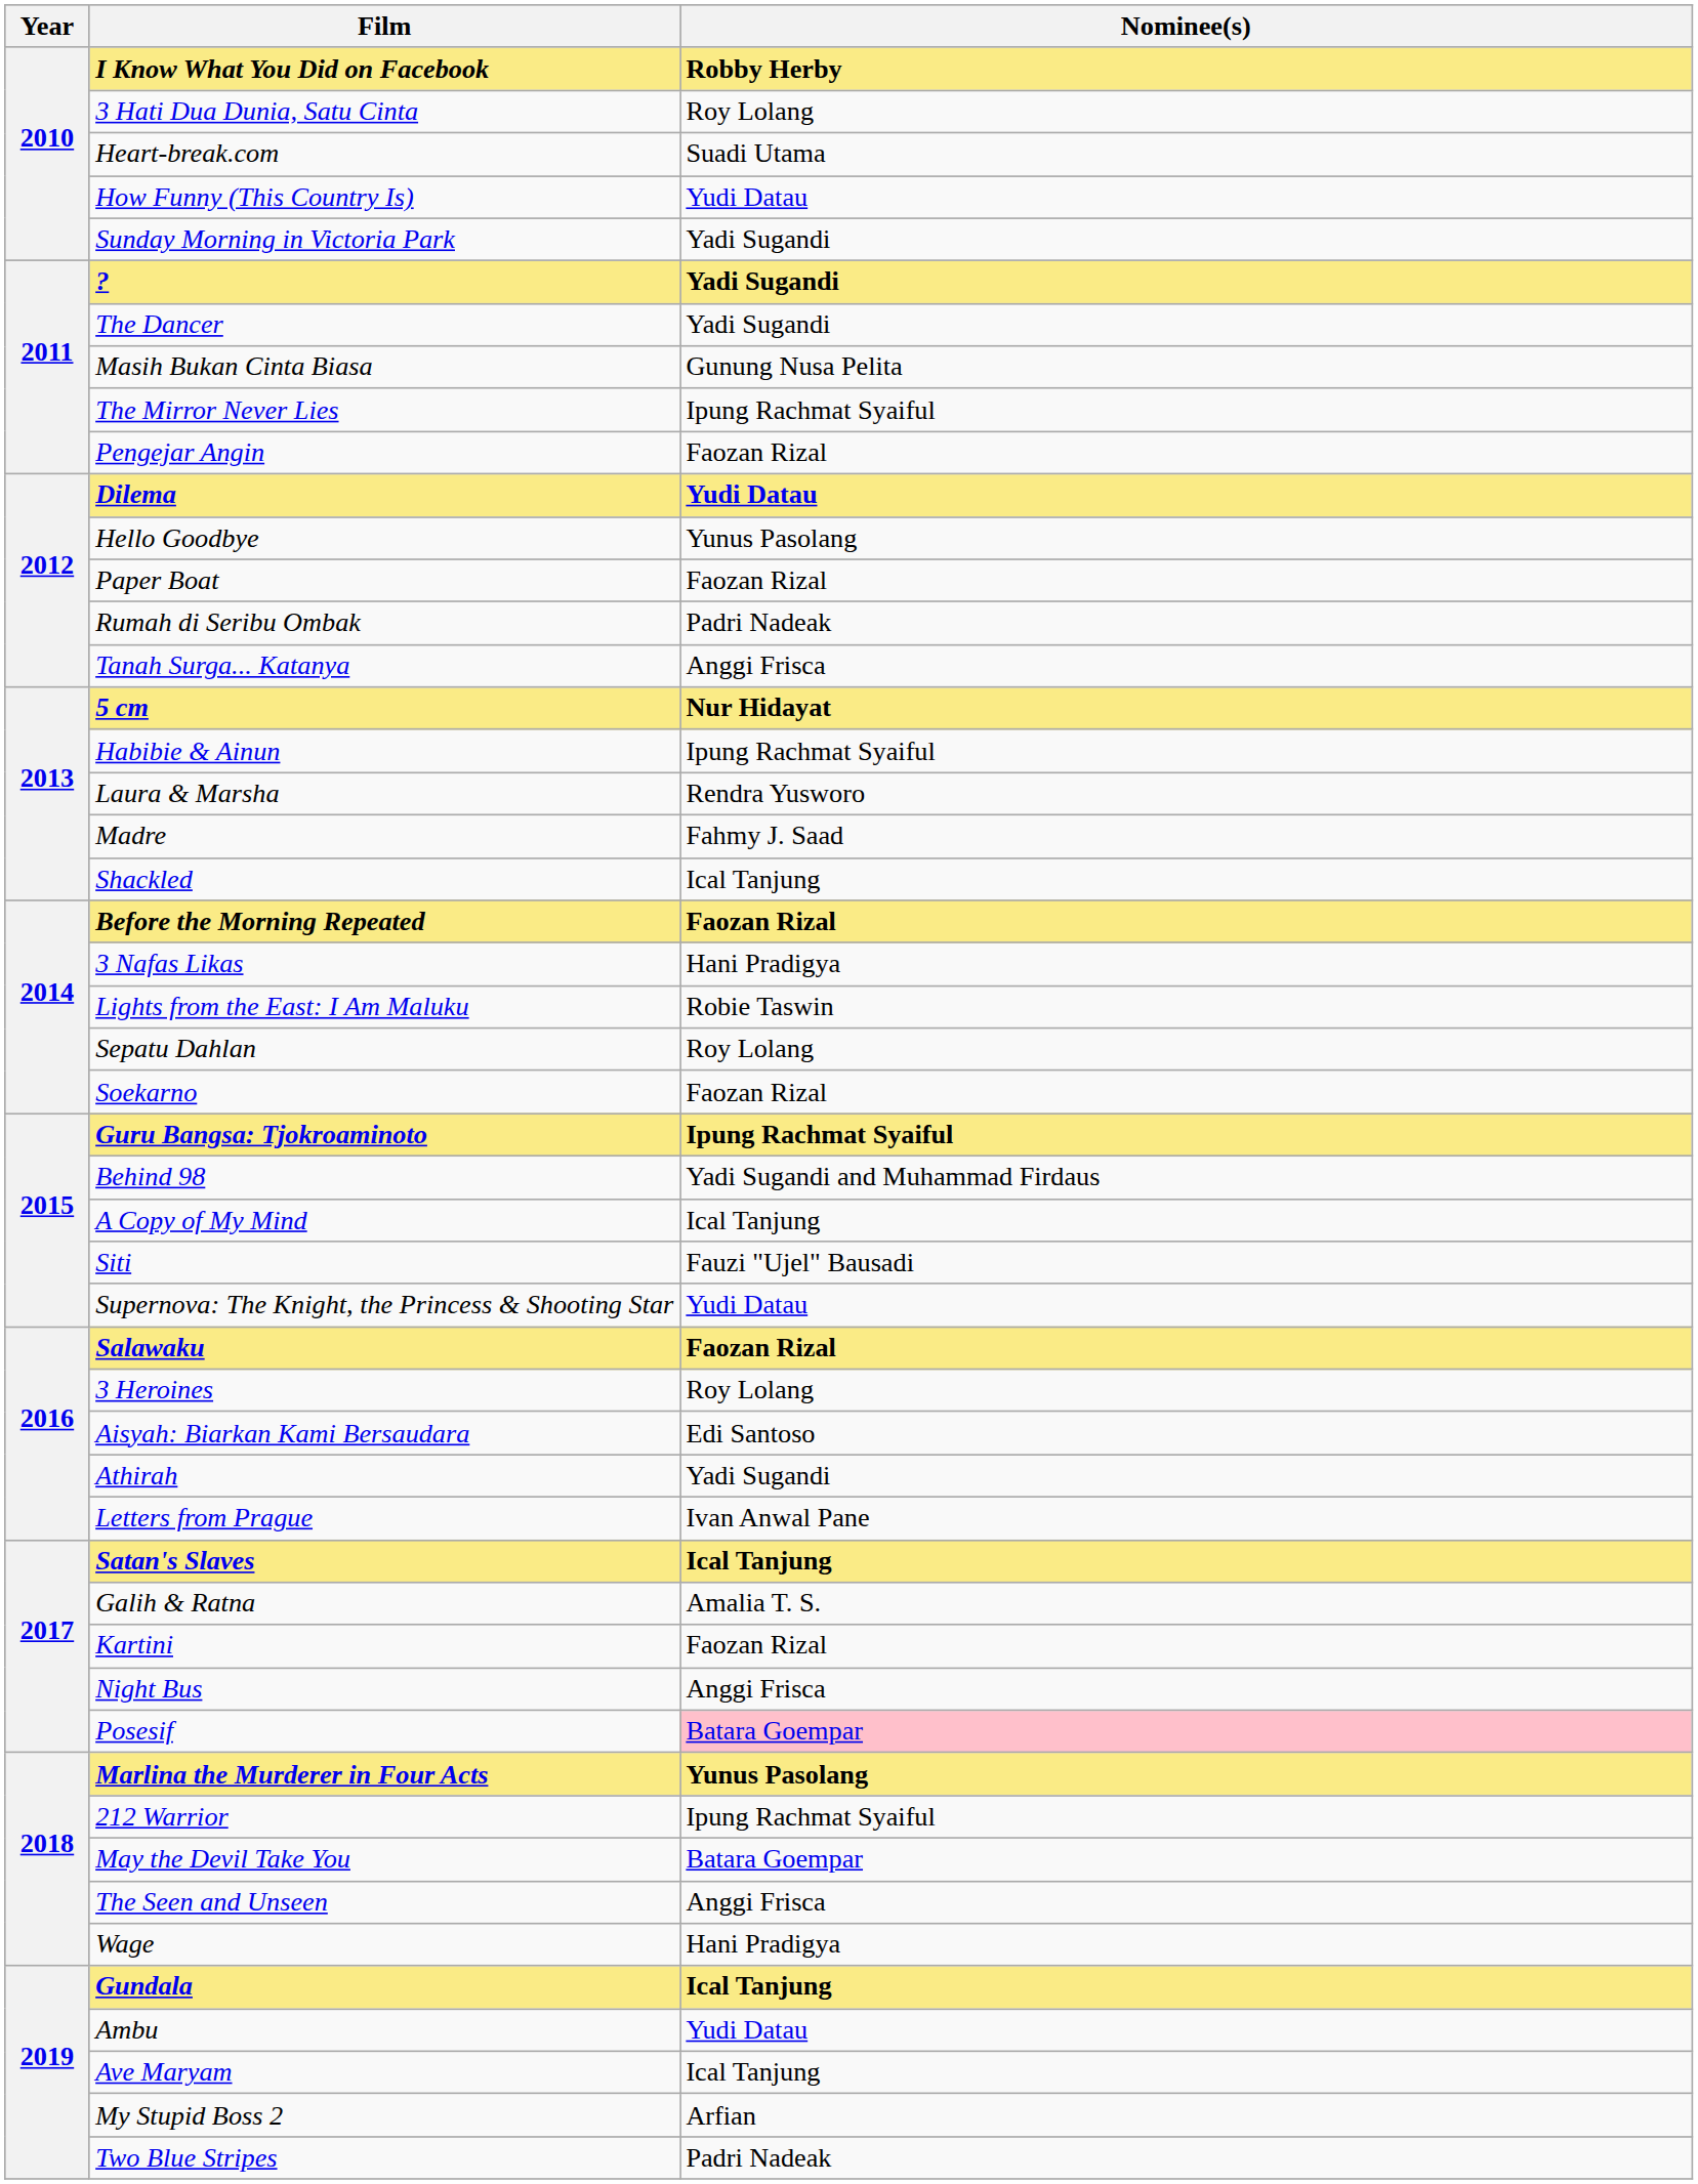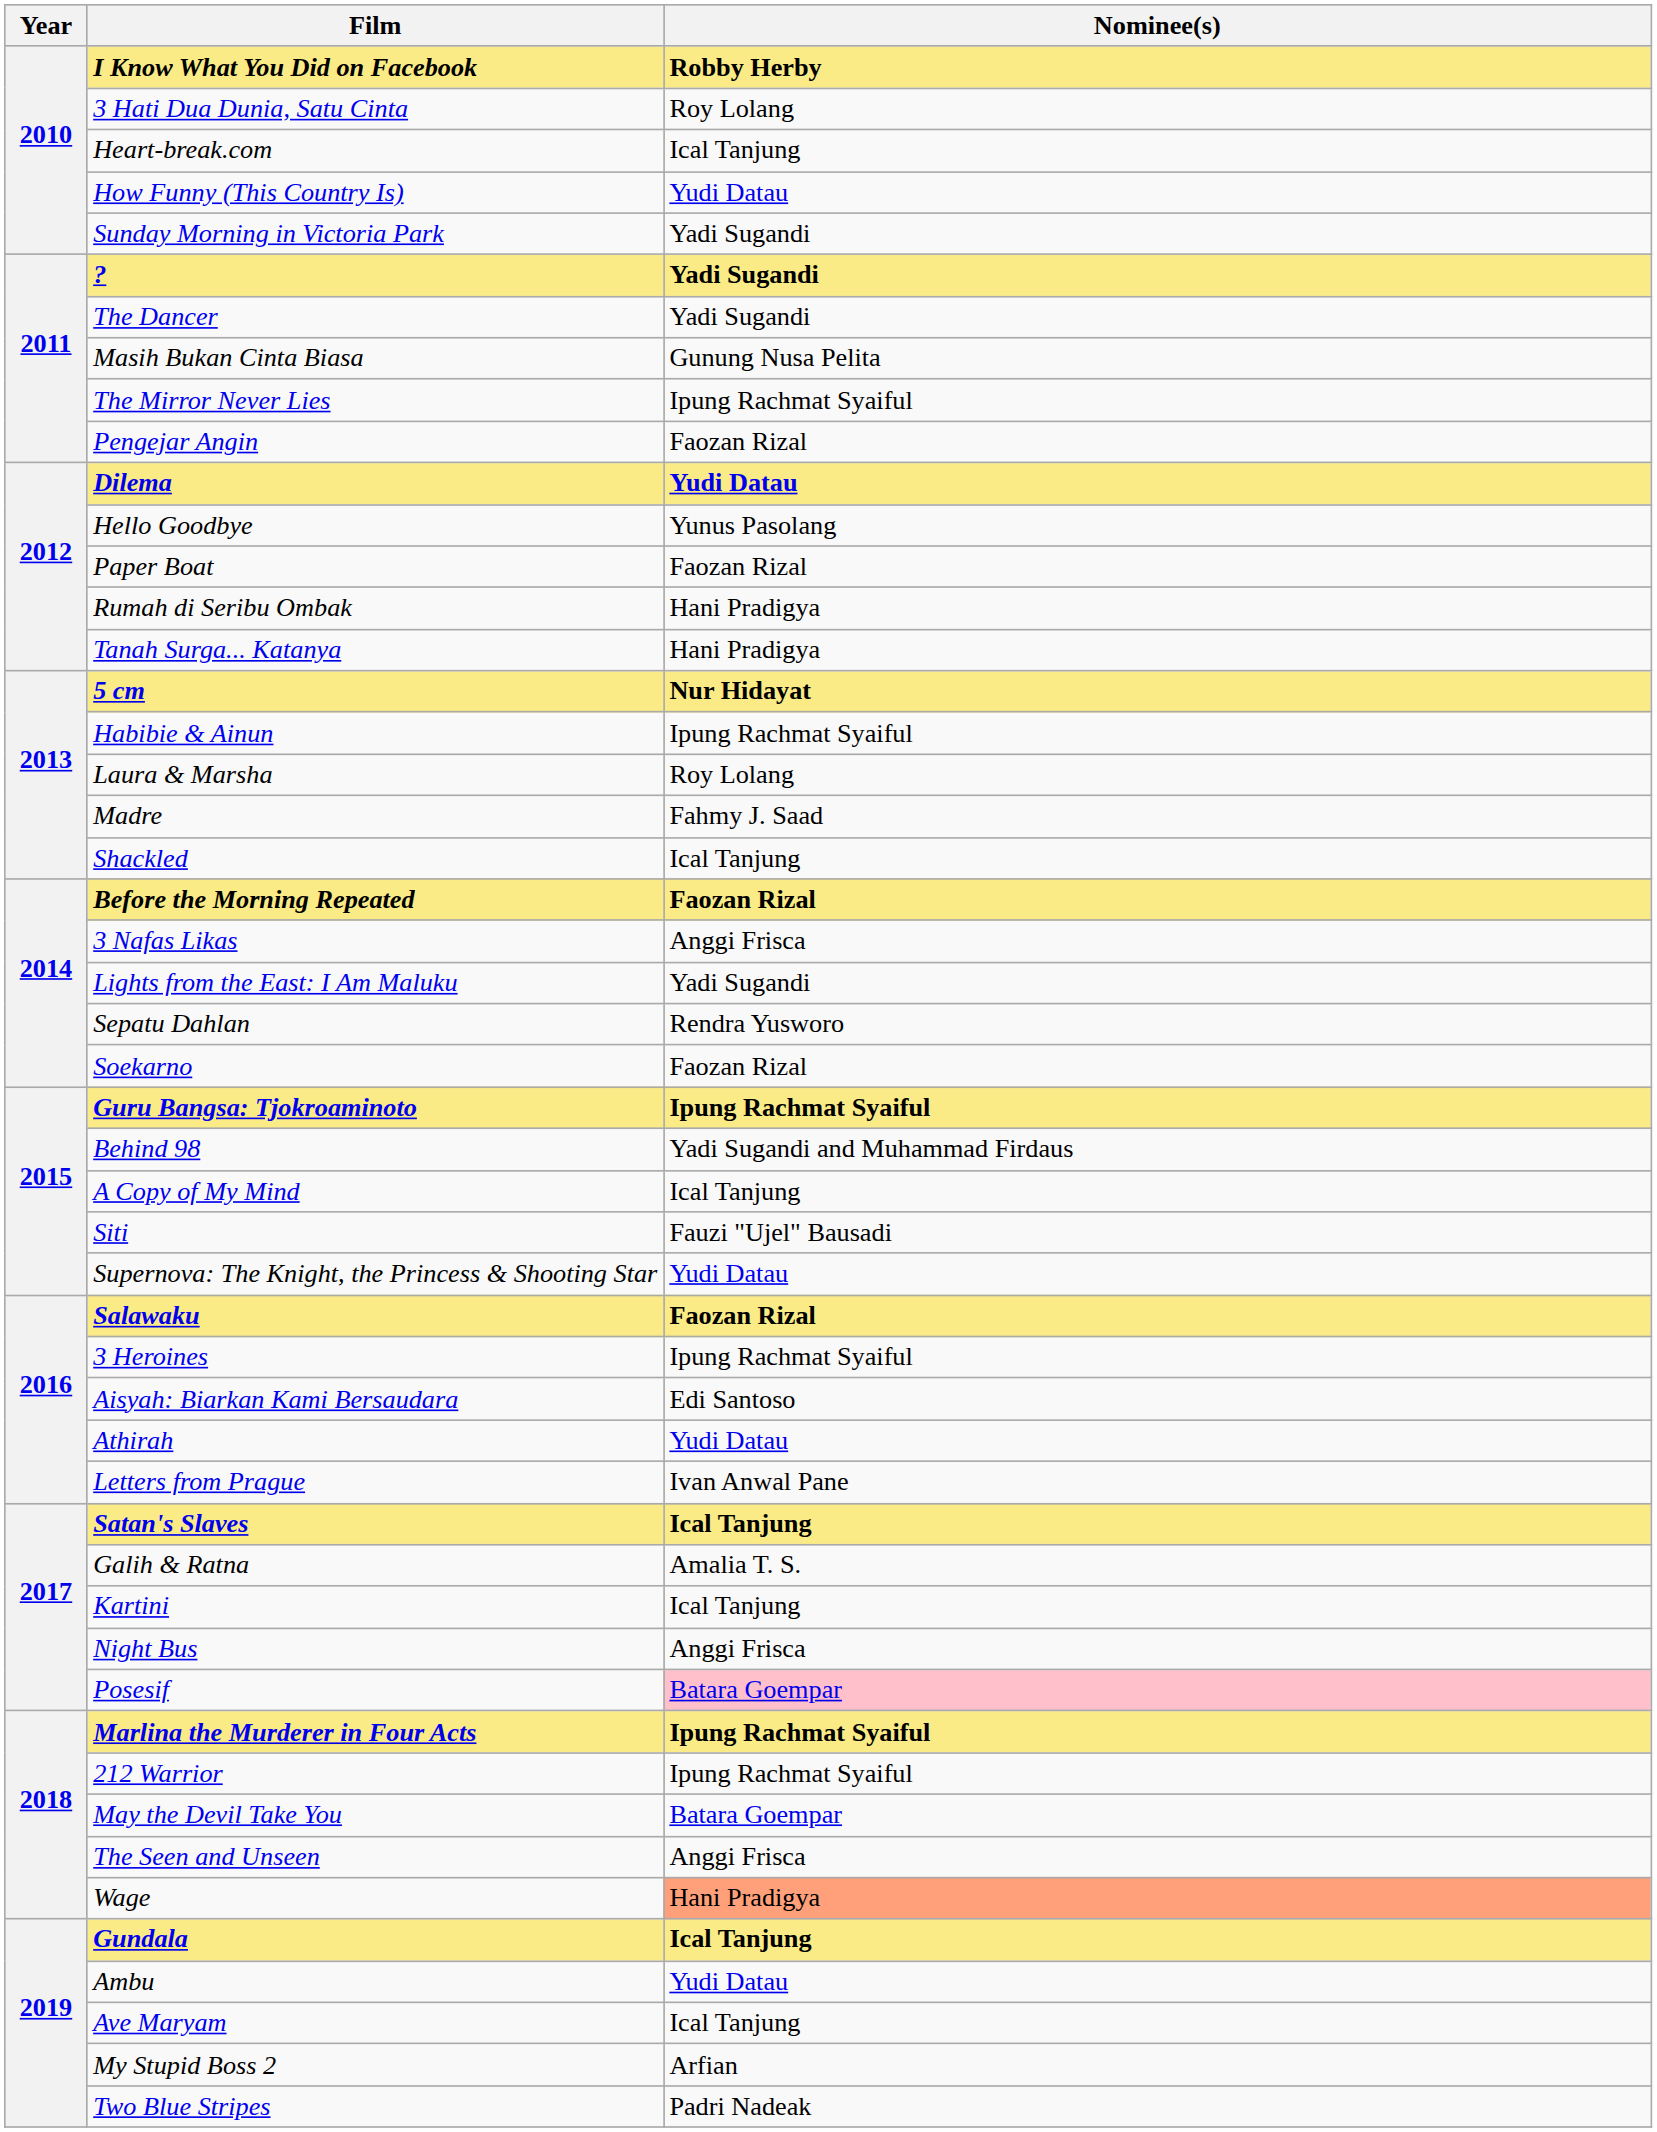Heart-break.com | Nominee(s): Suadi Utama -> Ical Tanjung
Rumah di Seribu Ombak | Nominee(s): Padri Nadeak -> Hani Pradigya
Tanah Surga... Katanya | Nominee(s): Anggi Frisca -> Hani Pradigya
Laura & Marsha | Nominee(s): Rendra Yusworo -> Roy Lolang
3 Nafas Likas | Nominee(s): Hani Pradigya -> Anggi Frisca
Lights from the East: I Am Maluku | Nominee(s): Robie Taswin -> Yadi Sugandi
Sepatu Dahlan | Nominee(s): Roy Lolang -> Rendra Yusworo
3 Heroines | Nominee(s): Roy Lolang -> Ipung Rachmat Syaiful
Athirah | Nominee(s): Yadi Sugandi -> Yudi Datau
Kartini | Nominee(s): Faozan Rizal -> Ical Tanjung
Marlina the Murderer in Four Acts | Nominee(s): Yunus Pasolang -> Ipung Rachmat Syaiful
Wage | Nominee(s): no background -> lightsalmon background
